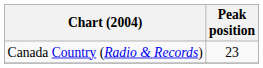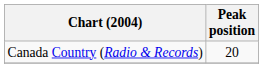Canada Country (Radio & Records) | Peak position: 23 -> 20
